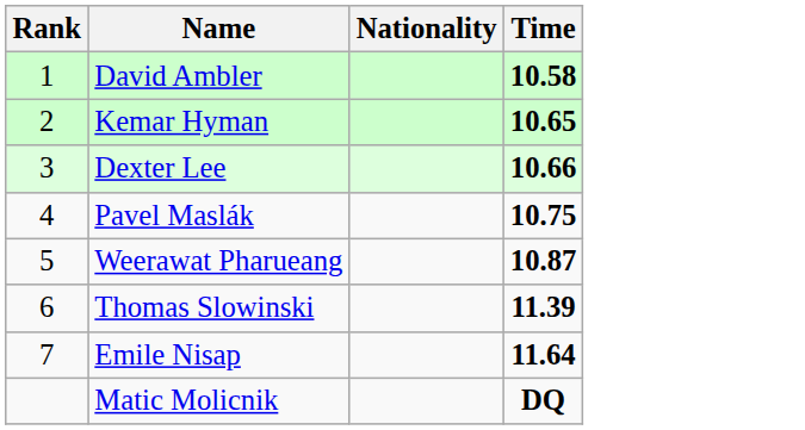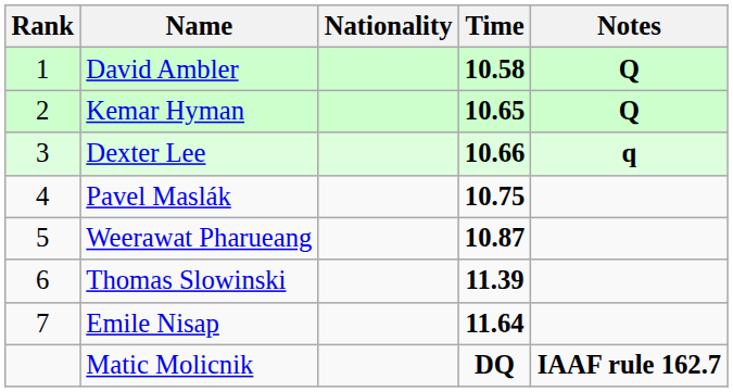+ column: Notes | Q | Q | q | IAAF rule 162.7
